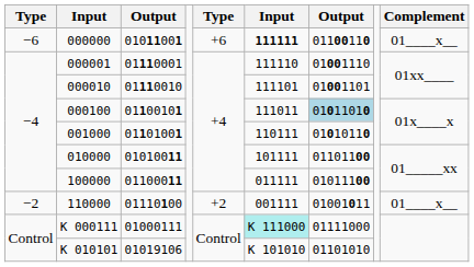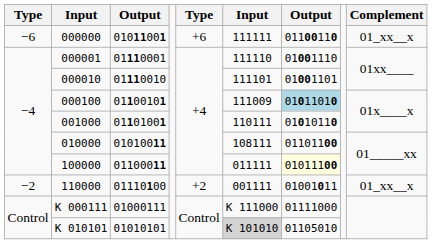000000 | column 6: bold -> normal
000000 | Complement: 01____x__ -> 01_xx__x
000100 | column 6: 111011 -> 111009
010000 | column 6: 101111 -> 108111
100000 | column 7: no background -> lightyellow background
110000 | Complement: 01____x__ -> 01_xx__x
K 000111 | column 6: paleturquoise background -> no background
K 010101 | column 3: 01019106 -> 01010101
K 010101 | column 6: no background -> lightgrey background
K 010101 | column 7: 01101010 -> 01105010
